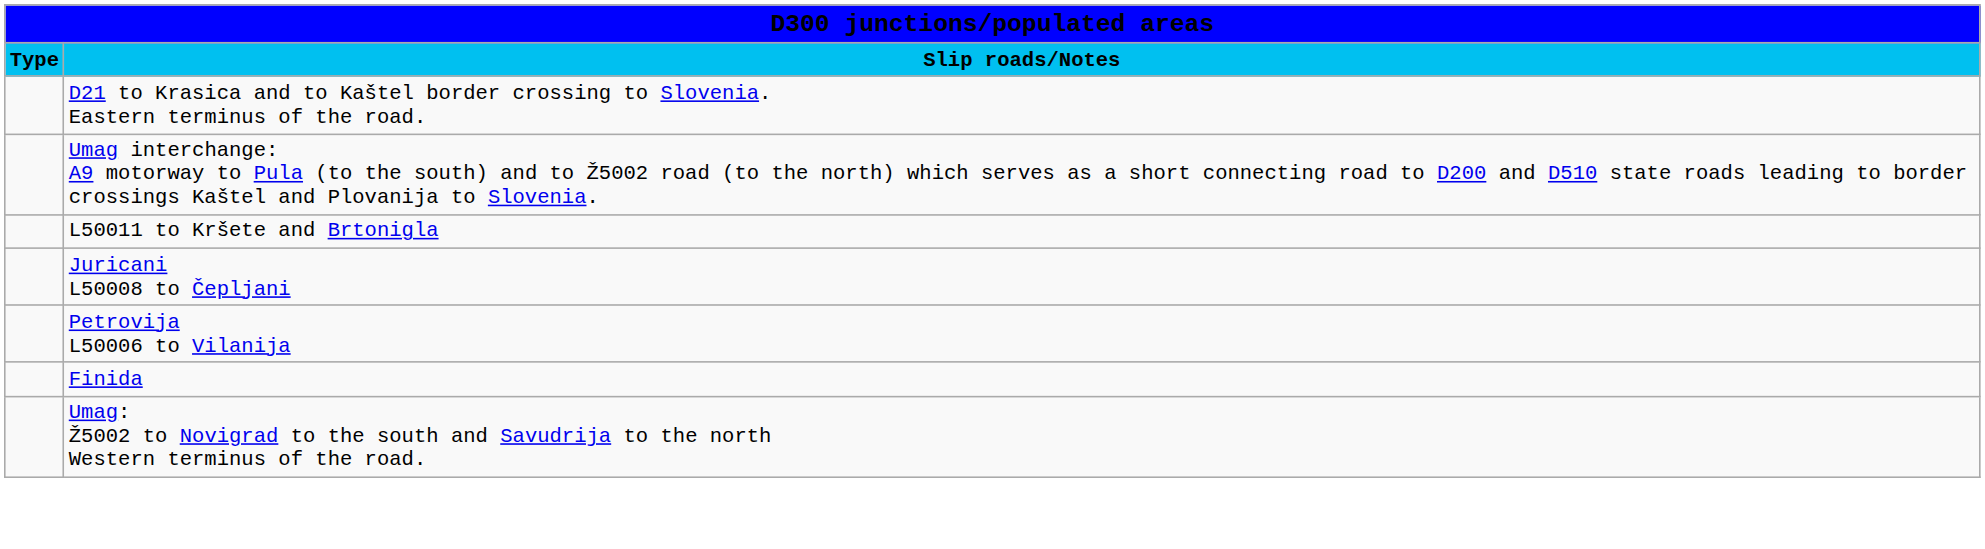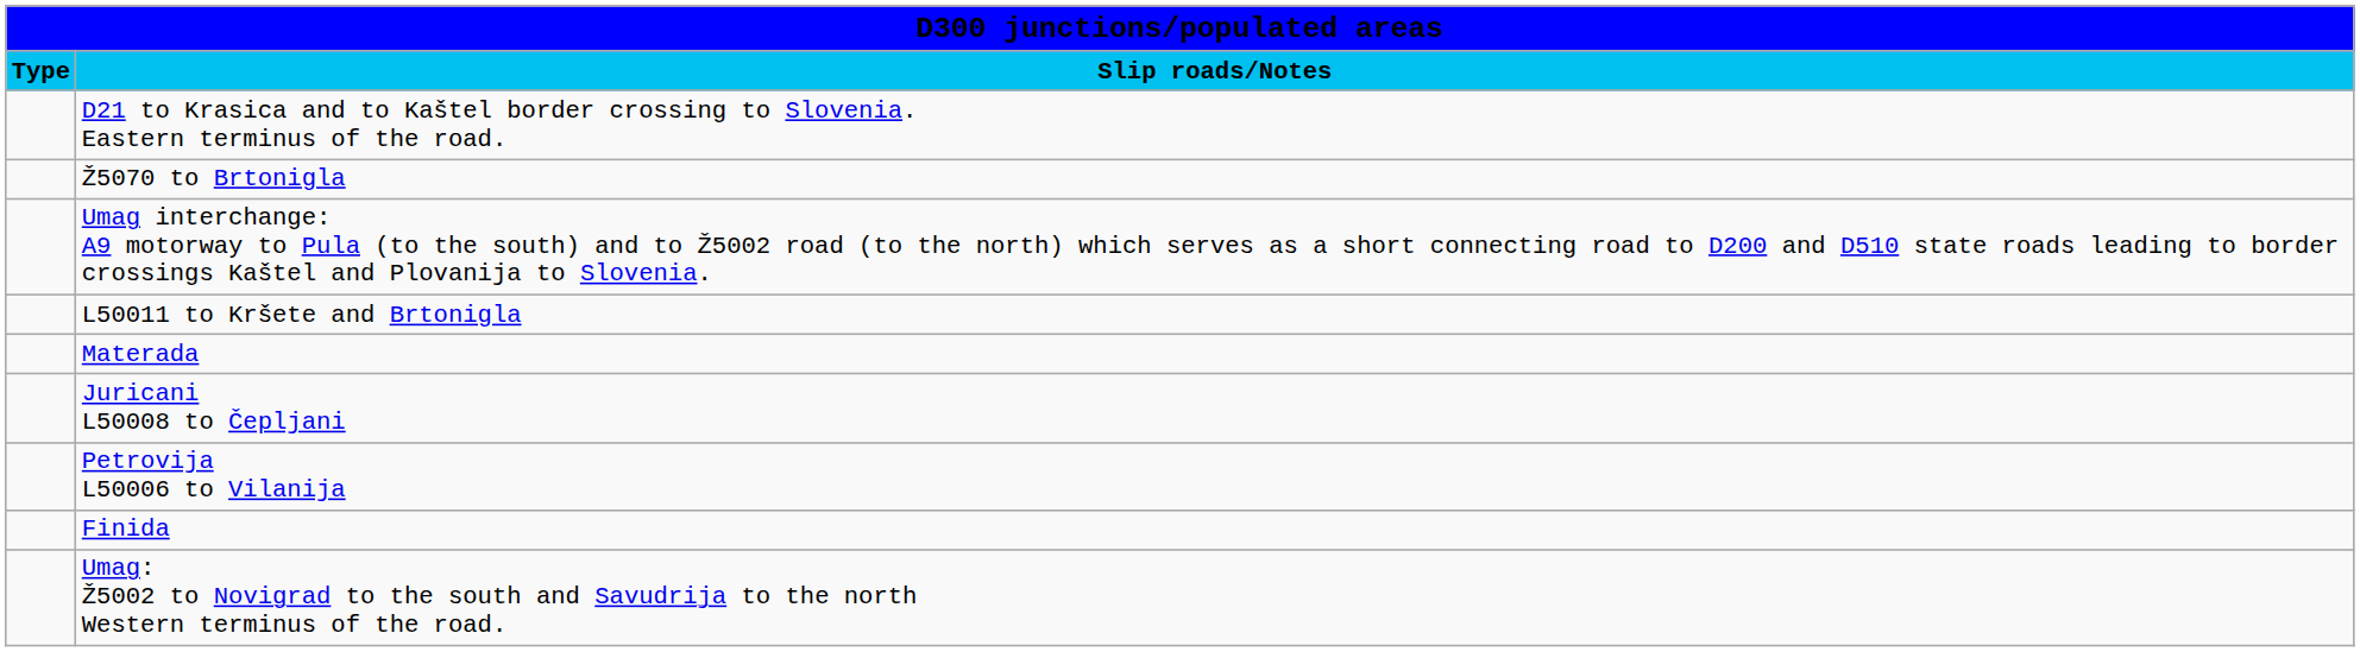+ row: Ž5070 to Brtonigla
+ row: Materada
